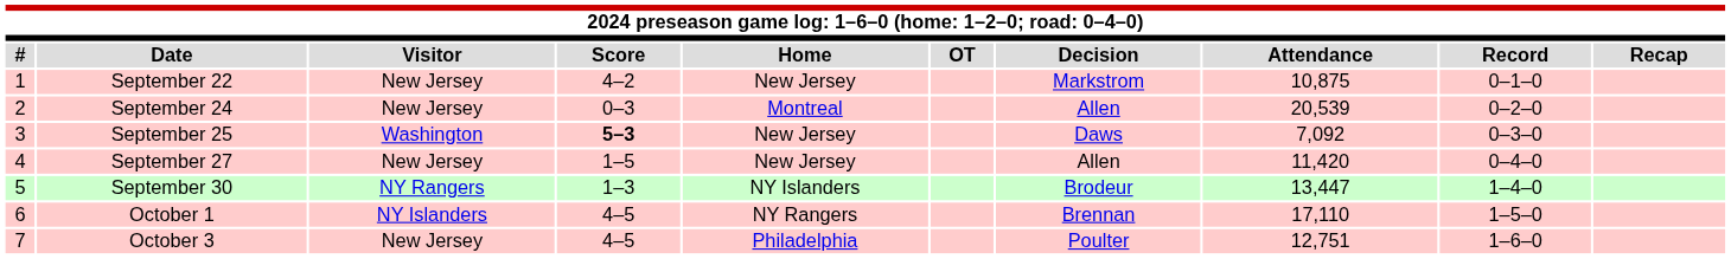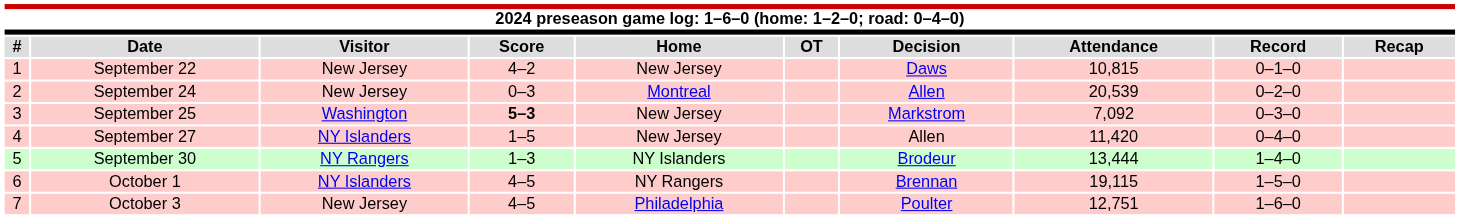September 22 | Decision: Markstrom -> Daws
September 22 | Attendance: 10,875 -> 10,815
September 25 | Decision: Daws -> Markstrom
September 27 | Visitor: New Jersey -> NY Islanders
September 30 | Attendance: 13,447 -> 13,444
October 1 | Attendance: 17,110 -> 19,115
